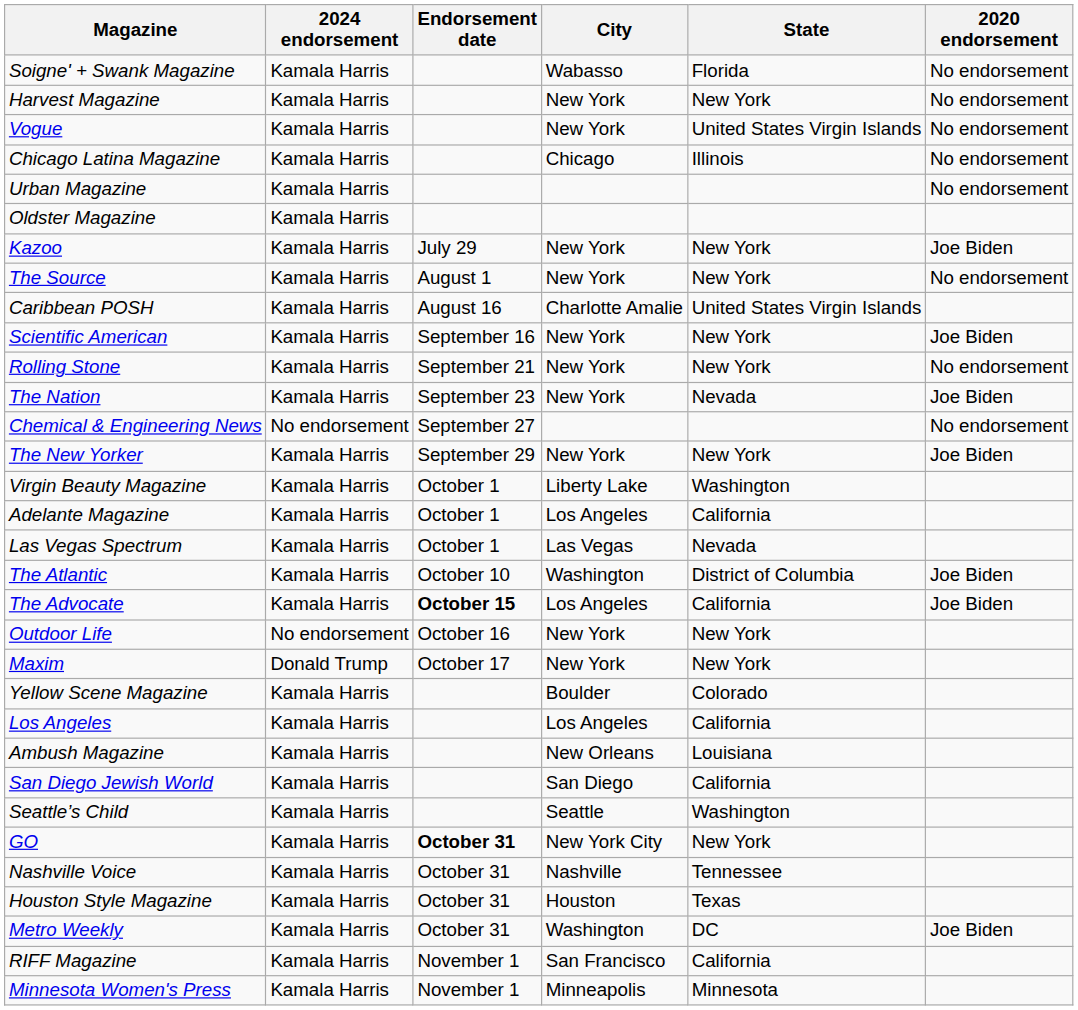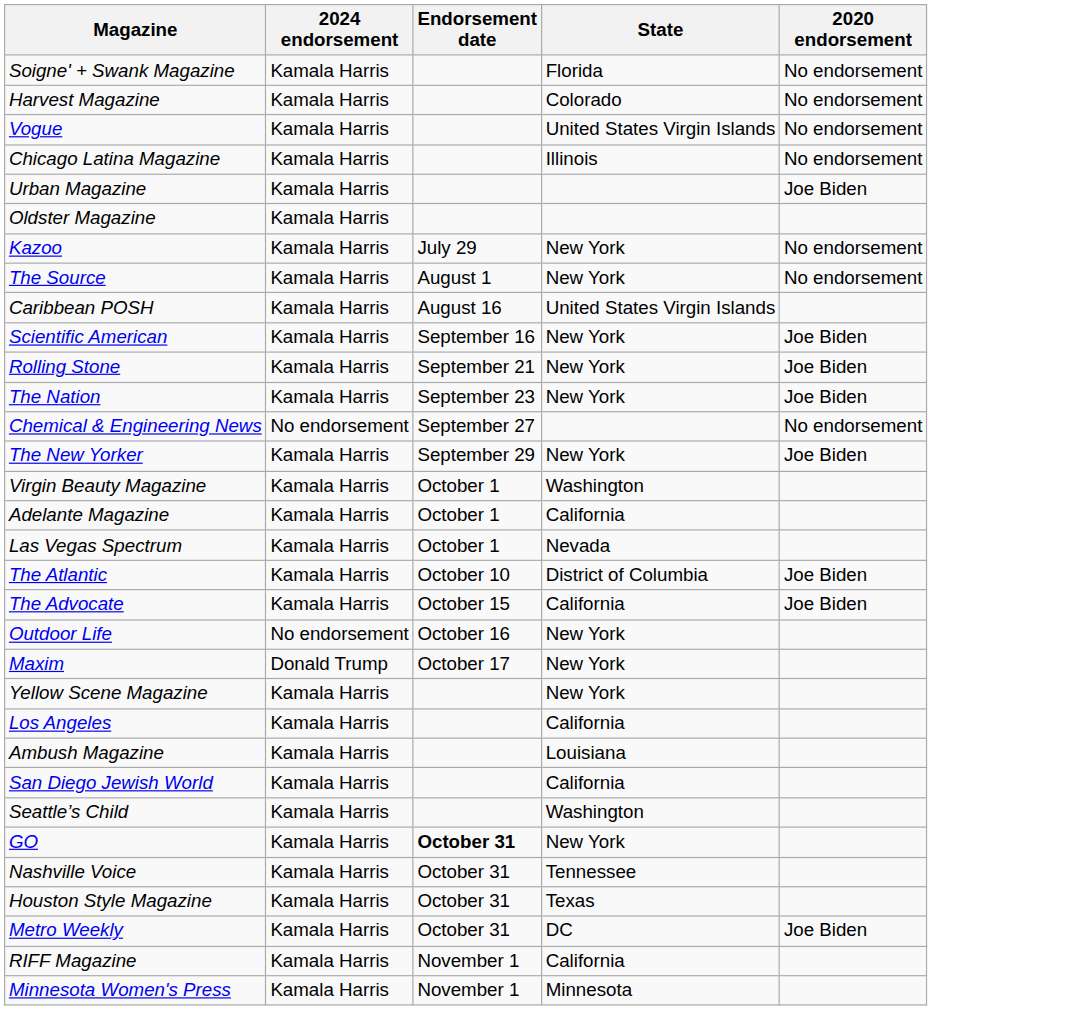- column: City | Wabasso | New York | New York | Chicago | New York | New York | Charlotte Amalie | New York | New York | New York | New York | Liberty Lake | Los Angeles | Las Vegas | Washington | Los Angeles | New York | New York | Boulder | Los Angeles | New Orleans | San Diego | Seattle | New York City | Nashville | Houston | Washington | San Francisco | Minneapolis
Harvest Magazine | State: New York -> Colorado
Urban Magazine | 2020 endorsement: No endorsement -> Joe Biden
Kazoo | 2020 endorsement: Joe Biden -> No endorsement
Rolling Stone | 2020 endorsement: No endorsement -> Joe Biden
The Nation | State: Nevada -> New York
The Advocate | Endorsement date: bold -> normal
Yellow Scene Magazine | State: Colorado -> New York
